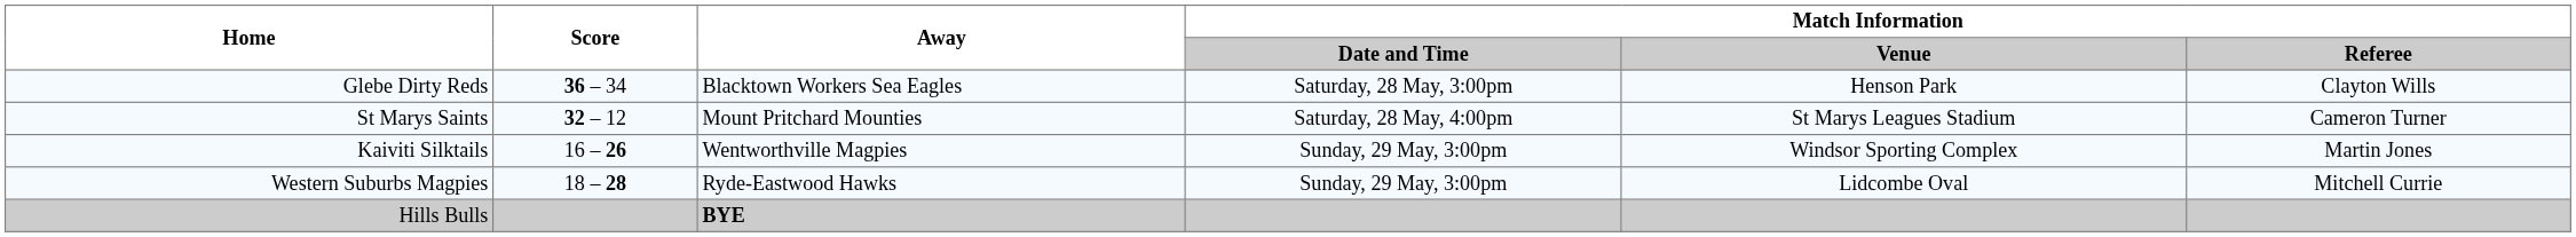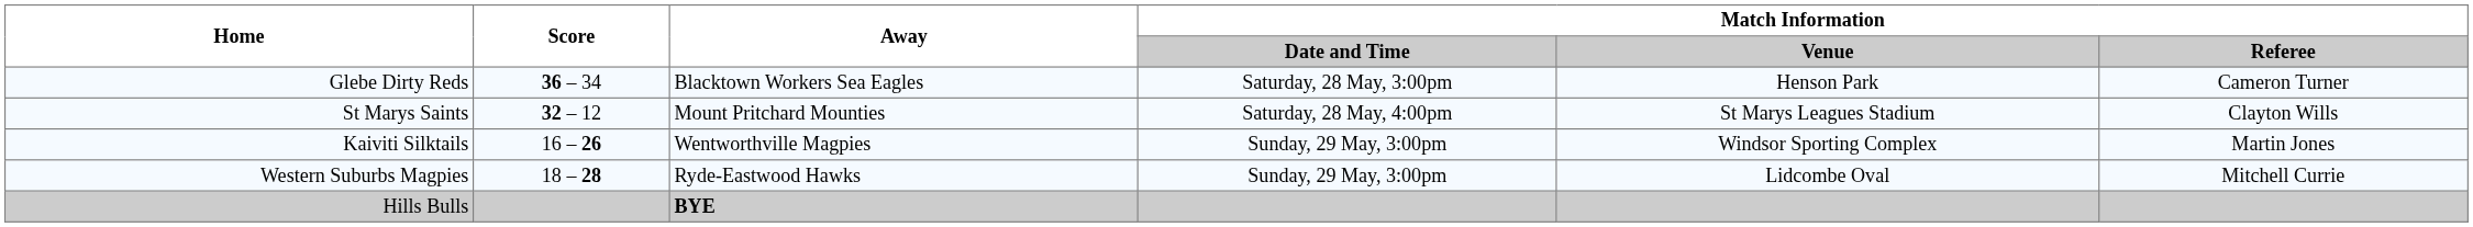Glebe Dirty Reds | Match Information / Referee: Clayton Wills -> Cameron Turner
St Marys Saints | Match Information / Referee: Cameron Turner -> Clayton Wills
